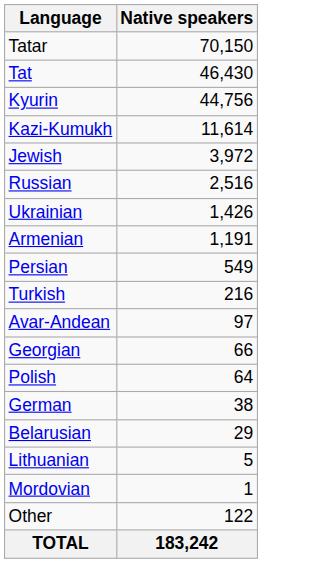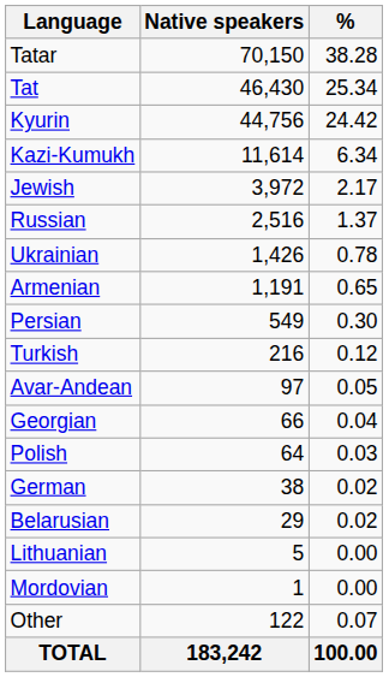+ column: % | 38.28 | 25.34 | 24.42 | 6.34 | 2.17 | 1.37 | 0.78 | 0.65 | 0.30 | 0.12 | 0.05 | 0.04 | 0.03 | 0.02 | 0.02 | 0.00 | 0.00 | 0.07 | 100.00
